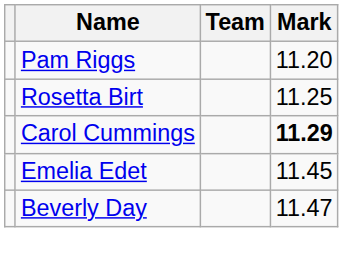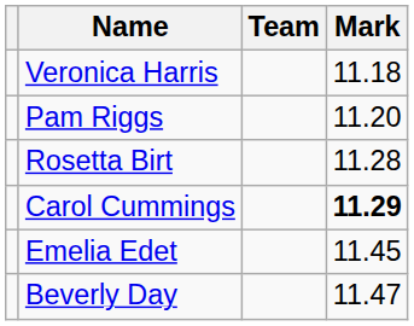+ row: Veronica Harris | 11.18
Rosetta Birt | Mark: 11.25 -> 11.28
